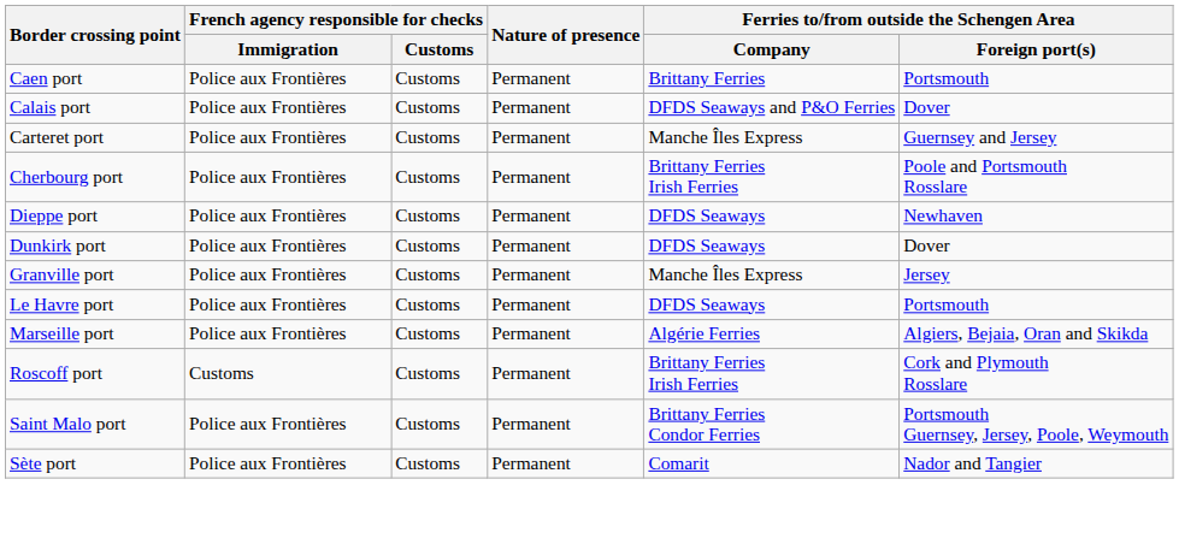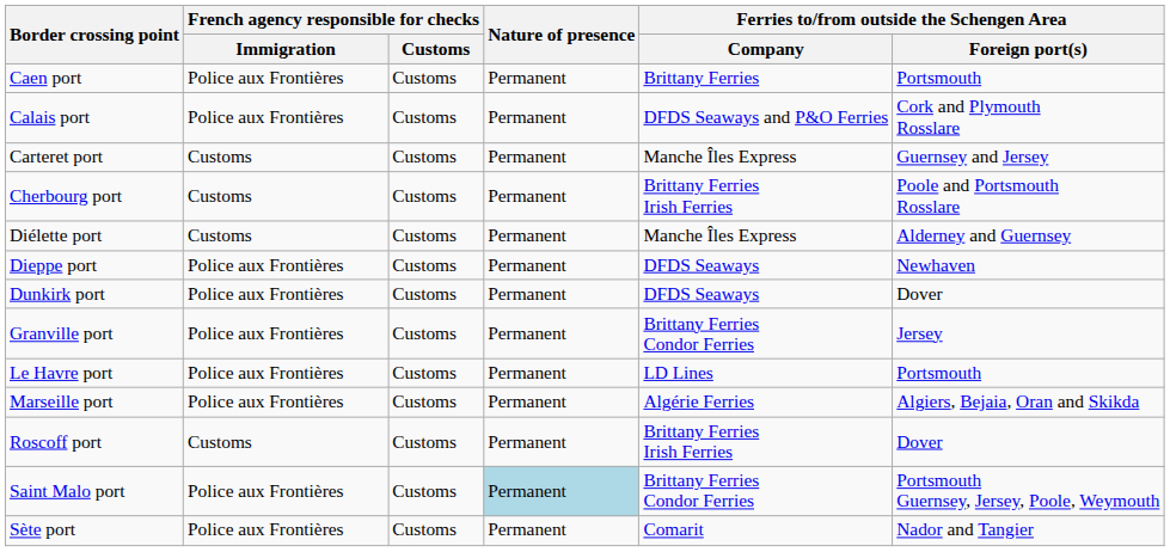Calais port | Ferries to/from outside the Schengen Area / Foreign port(s): Dover -> Cork and Plymouth Rosslare
Carteret port | French agency responsible for checks / Immigration: Police aux Frontières -> Customs
Cherbourg port | French agency responsible for checks / Immigration: Police aux Frontières -> Customs
+ row: Diélette port | Customs | Customs | Permanent | Manche Îles Express | Alderney and Guernsey
Granville port | Ferries to/from outside the Schengen Area / Company: Manche Îles Express -> Brittany Ferries Condor Ferries
Le Havre port | Ferries to/from outside the Schengen Area / Company: DFDS Seaways -> LD Lines
Roscoff port | Ferries to/from outside the Schengen Area / Foreign port(s): Cork and Plymouth Rosslare -> Dover
Saint Malo port | Nature of presence: no background -> lightblue background
